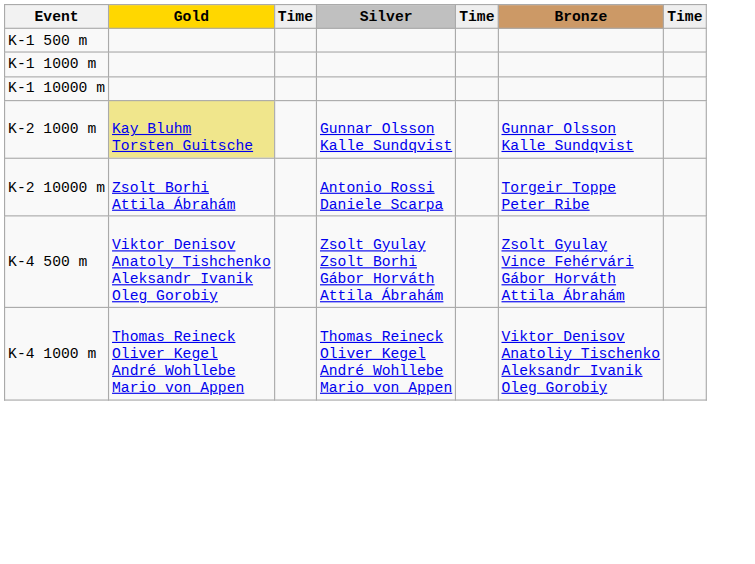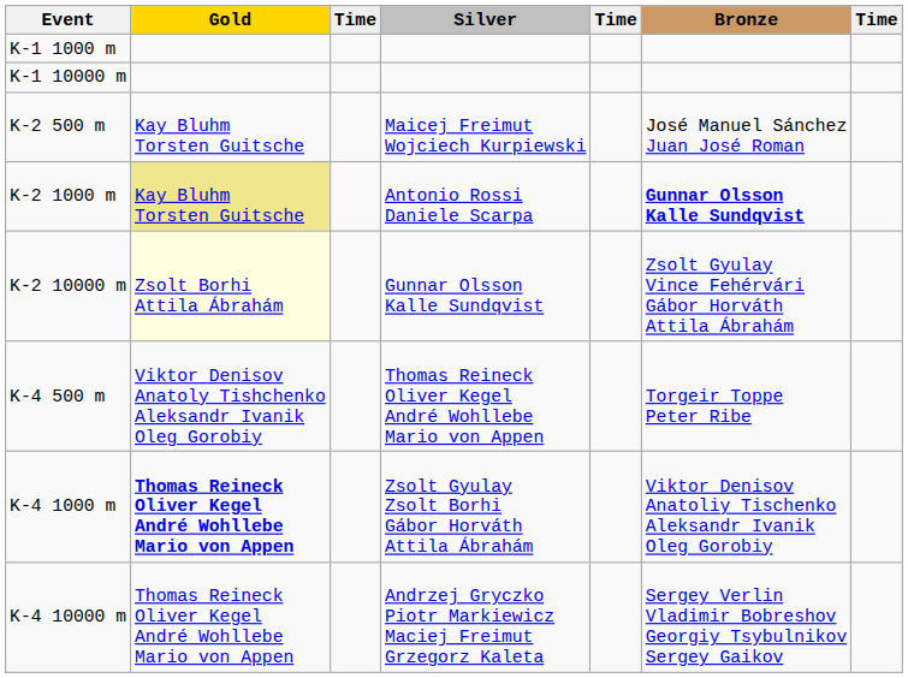- row: K-1 500 m
+ row: K-2 500 m | Kay Bluhm Torsten Guitsche | Maicej Freimut Wojciech Kurpiewski | José Manuel Sánchez Juan José Roman
K-2 1000 m | Silver: Gunnar Olsson Kalle Sundqvist -> Antonio Rossi Daniele Scarpa
K-2 1000 m | Bronze: normal -> bold
K-2 10000 m | Gold: no background -> lightyellow background
K-2 10000 m | Silver: Antonio Rossi Daniele Scarpa -> Gunnar Olsson Kalle Sundqvist
K-2 10000 m | Bronze: Torgeir Toppe Peter Ribe -> Zsolt Gyulay Vince Fehérvári Gábor Horváth Attila Ábrahám
K-4 500 m | Silver: Zsolt Gyulay Zsolt Borhi Gábor Horváth Attila Ábrahám -> Thomas Reineck Oliver Kegel André Wohllebe Mario von Appen
K-4 500 m | Bronze: Zsolt Gyulay Vince Fehérvári Gábor Horváth Attila Ábrahám -> Torgeir Toppe Peter Ribe
K-4 1000 m | Gold: normal -> bold
K-4 1000 m | Silver: Thomas Reineck Oliver Kegel André Wohllebe Mario von Appen -> Zsolt Gyulay Zsolt Borhi Gábor Horváth Attila Ábrahám
+ row: K-4 10000 m | Thomas Reineck Oliver Kegel André Wohllebe Mario von Appen | Andrzej Gryczko Piotr Markiewicz Maciej Freimut Grzegorz Kaleta | Sergey Verlin Vladimir Bobreshov Georgiy Tsybulnikov Sergey Gaikov
